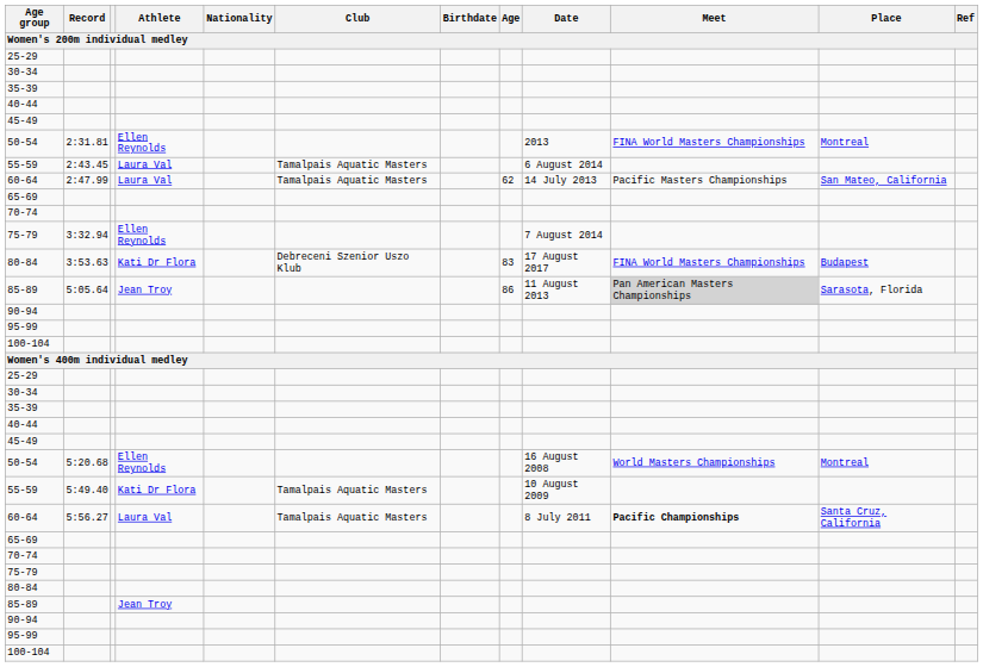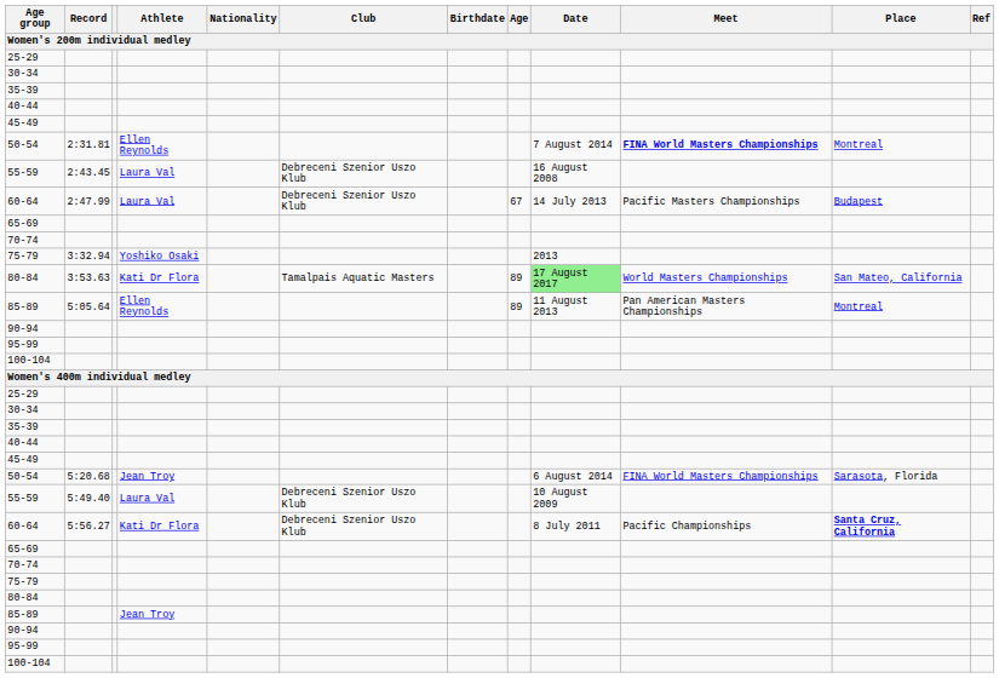50-54 / 2:31.81 | Date: 2013 -> 7 August 2014
50-54 / 2:31.81 | Meet: normal -> bold
55-59 / 2:43.45 | Club: Tamalpais Aquatic Masters -> Debreceni Szenior Uszo Klub
55-59 / 2:43.45 | Date: 6 August 2014 -> 16 August 2008
60-64 / 2:47.99 | Club: Tamalpais Aquatic Masters -> Debreceni Szenior Uszo Klub
60-64 / 2:47.99 | Age: 62 -> 67
60-64 / 2:47.99 | Place: San Mateo, California -> Budapest
75-79 / 3:32.94 | Athlete: Ellen Reynolds -> Yoshiko Osaki
75-79 / 3:32.94 | Date: 7 August 2014 -> 2013
80-84 / 3:53.63 | Club: Debreceni Szenior Uszo Klub -> Tamalpais Aquatic Masters
80-84 / 3:53.63 | Age: 83 -> 89
80-84 / 3:53.63 | Date: no background -> lightgreen background
80-84 / 3:53.63 | Meet: FINA World Masters Championships -> World Masters Championships
80-84 / 3:53.63 | Place: Budapest -> San Mateo, California
85-89 / 5:05.64 | Athlete: Jean Troy -> Ellen Reynolds
85-89 / 5:05.64 | Age: 86 -> 89
85-89 / 5:05.64 | Meet: lightgrey background -> no background
85-89 / 5:05.64 | Place: Sarasota, Florida -> Montreal
50-54 / 5:20.68 | Athlete: Ellen Reynolds -> Jean Troy
50-54 / 5:20.68 | Date: 16 August 2008 -> 6 August 2014
50-54 / 5:20.68 | Meet: World Masters Championships -> FINA World Masters Championships
50-54 / 5:20.68 | Place: Montreal -> Sarasota, Florida
55-59 / 5:49.40 | Athlete: Kati Dr Flora -> Laura Val
55-59 / 5:49.40 | Club: Tamalpais Aquatic Masters -> Debreceni Szenior Uszo Klub
60-64 / 5:56.27 | Athlete: Laura Val -> Kati Dr Flora
60-64 / 5:56.27 | Club: Tamalpais Aquatic Masters -> Debreceni Szenior Uszo Klub
60-64 / 5:56.27 | Meet: bold -> normal
60-64 / 5:56.27 | Place: normal -> bold
